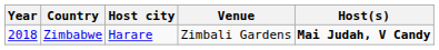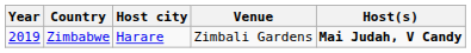Zimbabwe | Year: 2018 -> 2019
